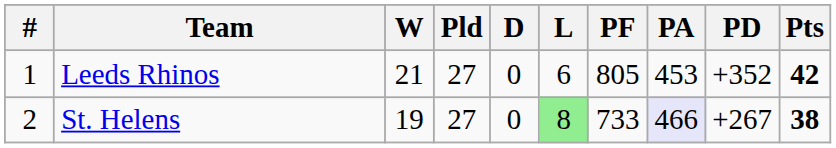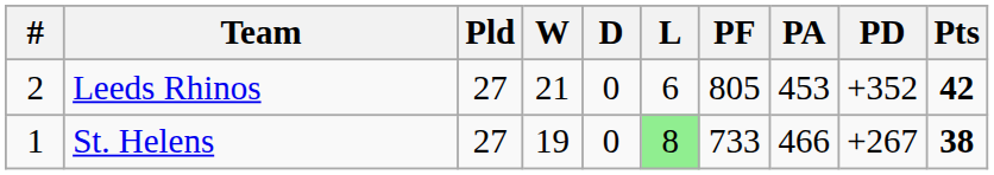columns swapped: Pld <-> W
Leeds Rhinos | #: 1 -> 2
St. Helens | #: 2 -> 1
St. Helens | PA: lavender background -> no background
